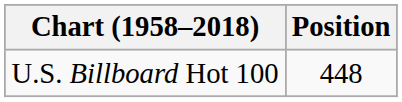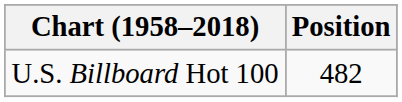U.S. Billboard Hot 100 | Position: 448 -> 482
